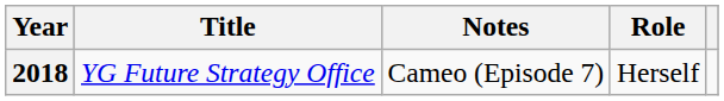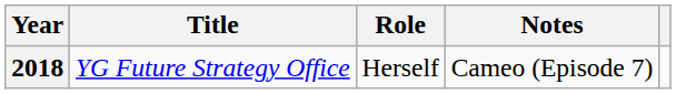columns swapped: Role <-> Notes
